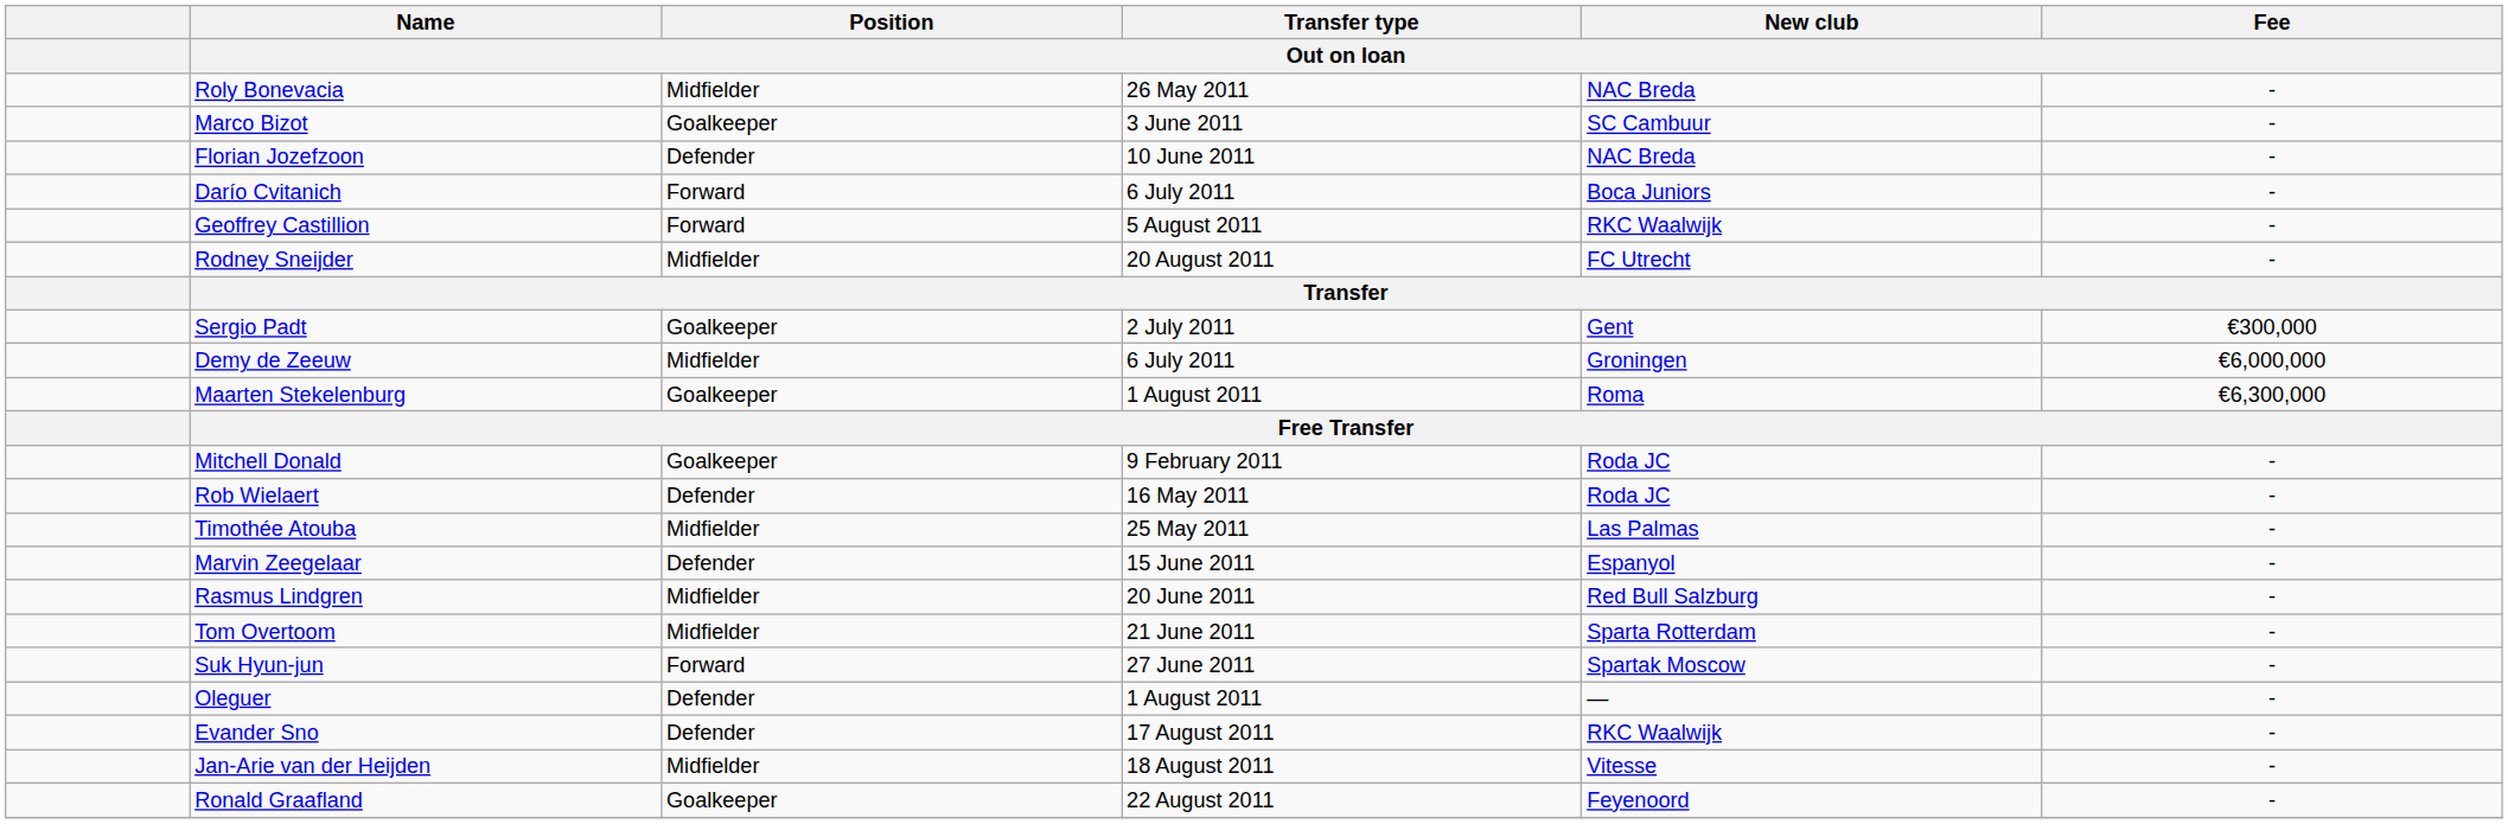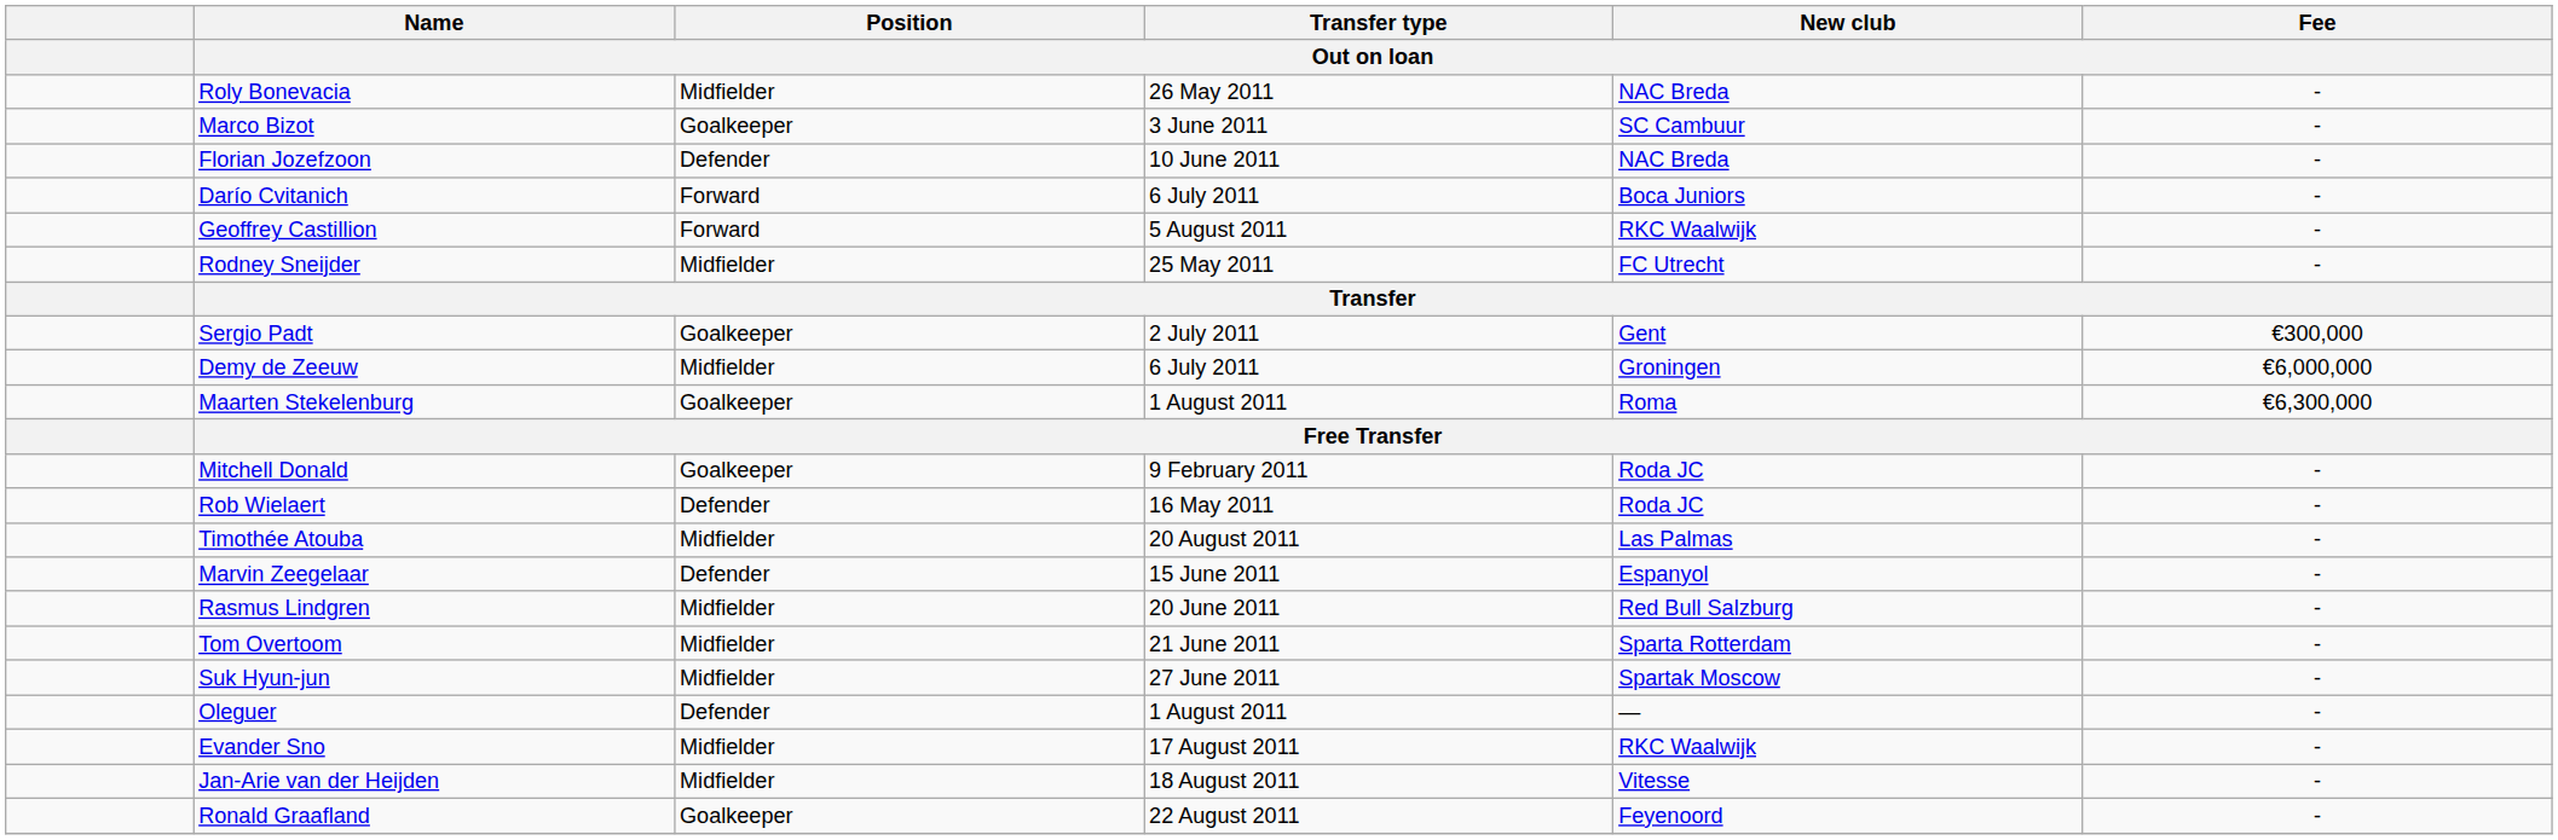Rodney Sneijder | Transfer type / Out on loan: 20 August 2011 -> 25 May 2011
Timothée Atouba | Transfer type / Out on loan: 25 May 2011 -> 20 August 2011
Suk Hyun-jun | Position / Out on loan: Forward -> Midfielder
Evander Sno | Position / Out on loan: Defender -> Midfielder
